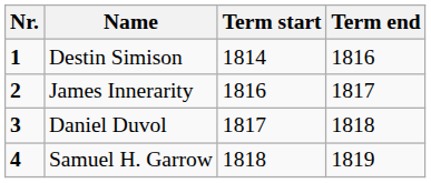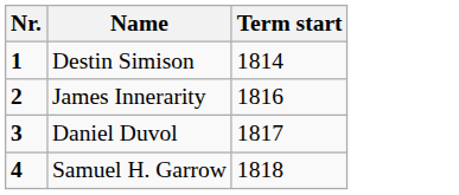- column: Term end | 1816 | 1817 | 1818 | 1819
